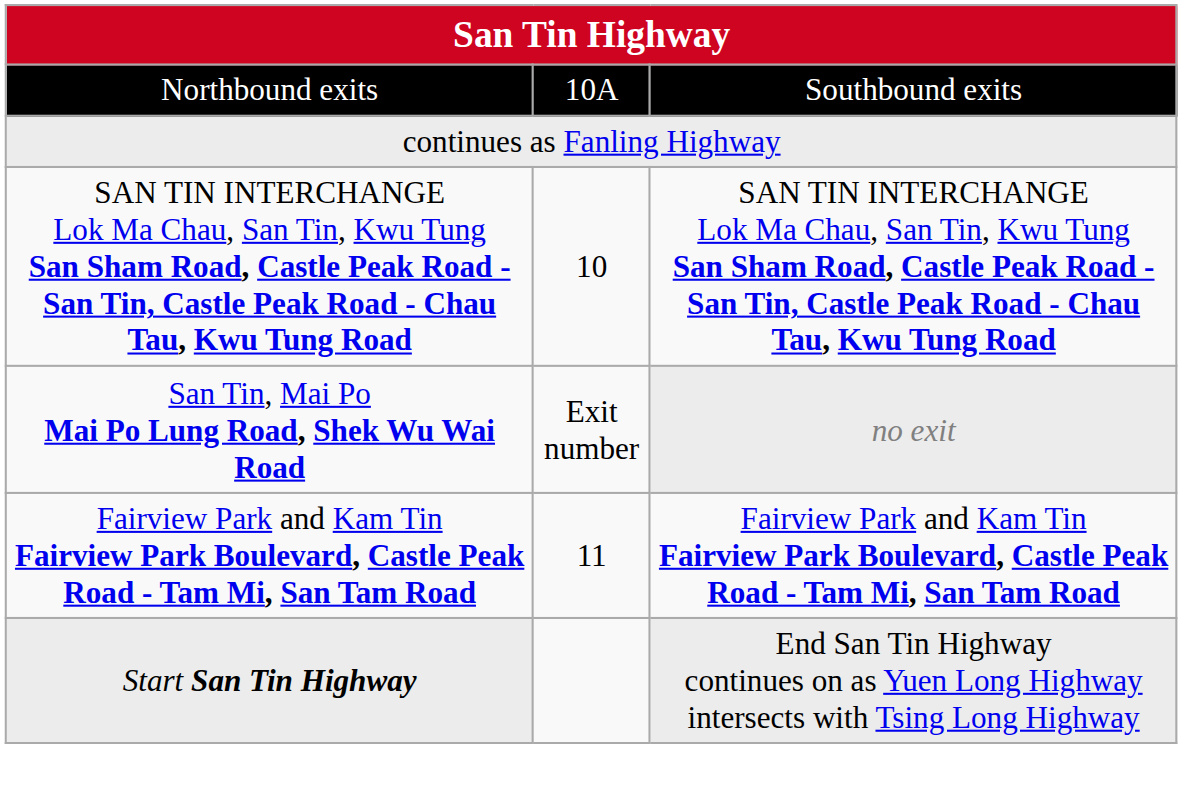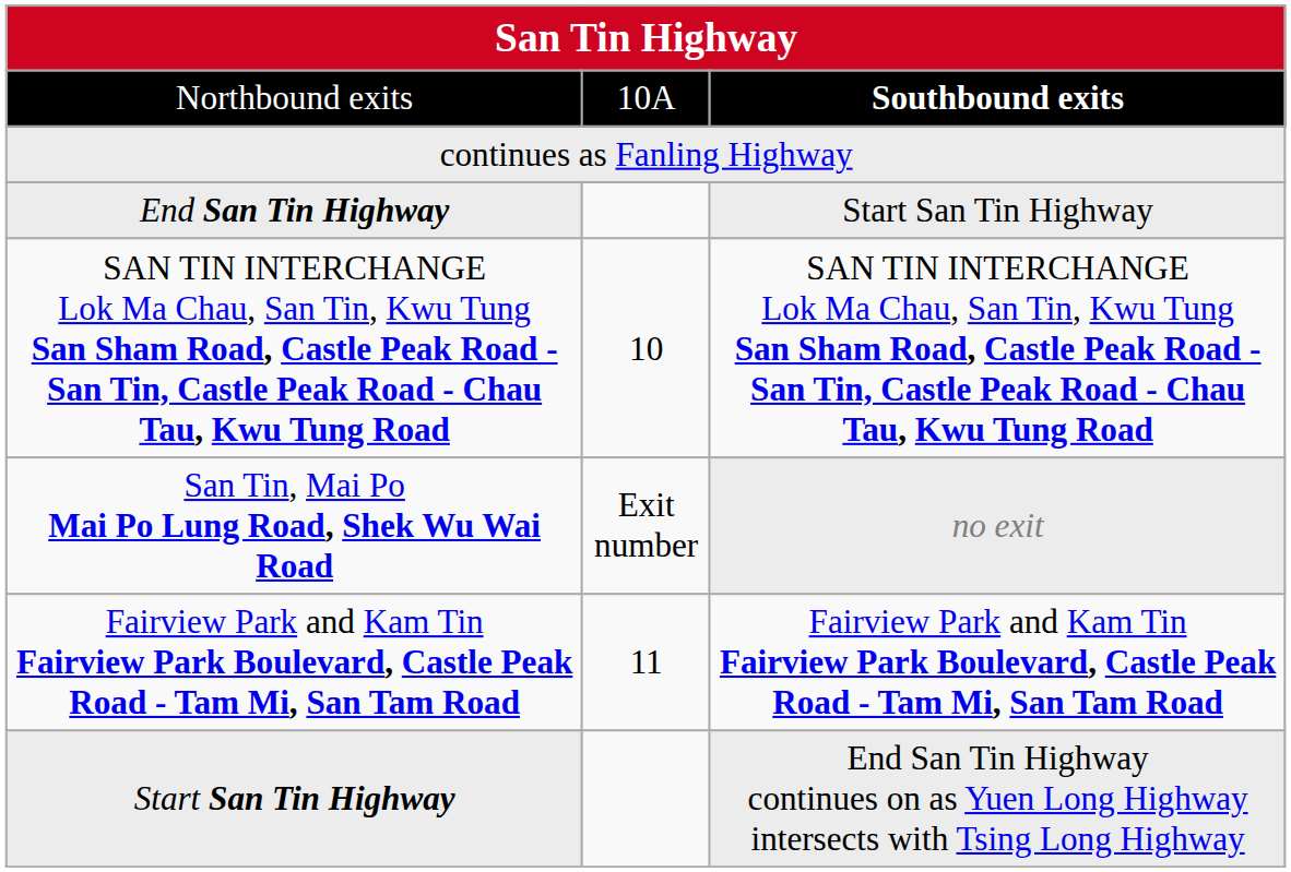Northbound exits | column 3: normal -> bold
+ row: End San Tin Highway | Start San Tin Highway
